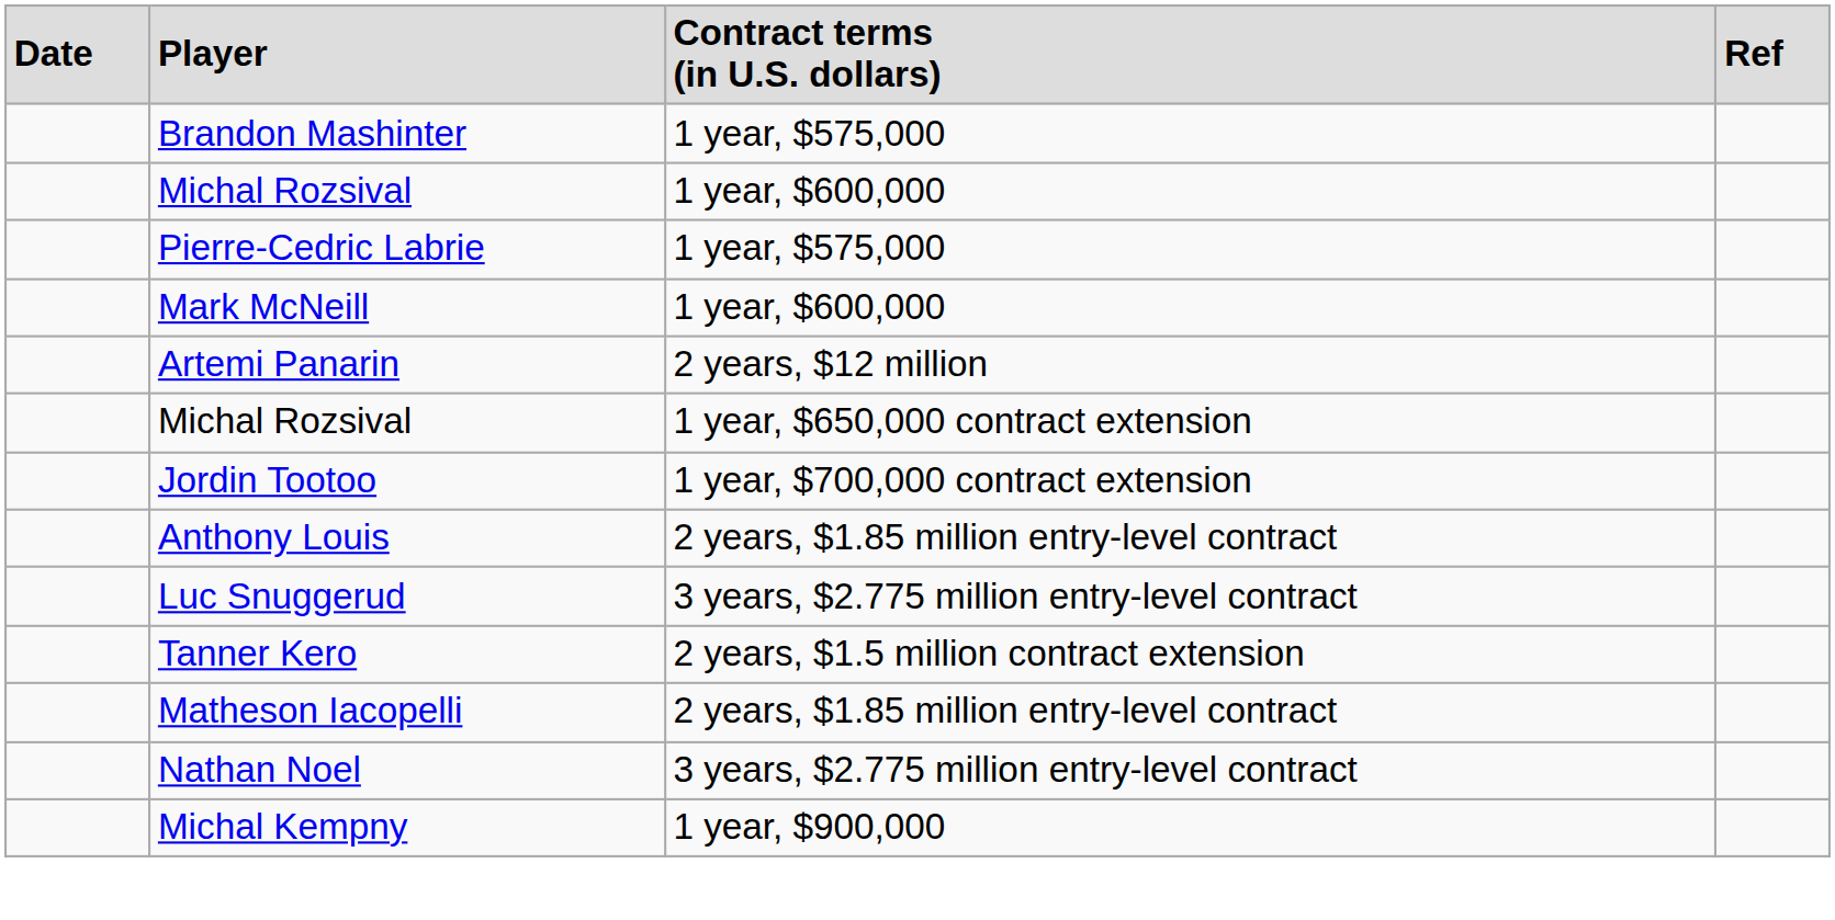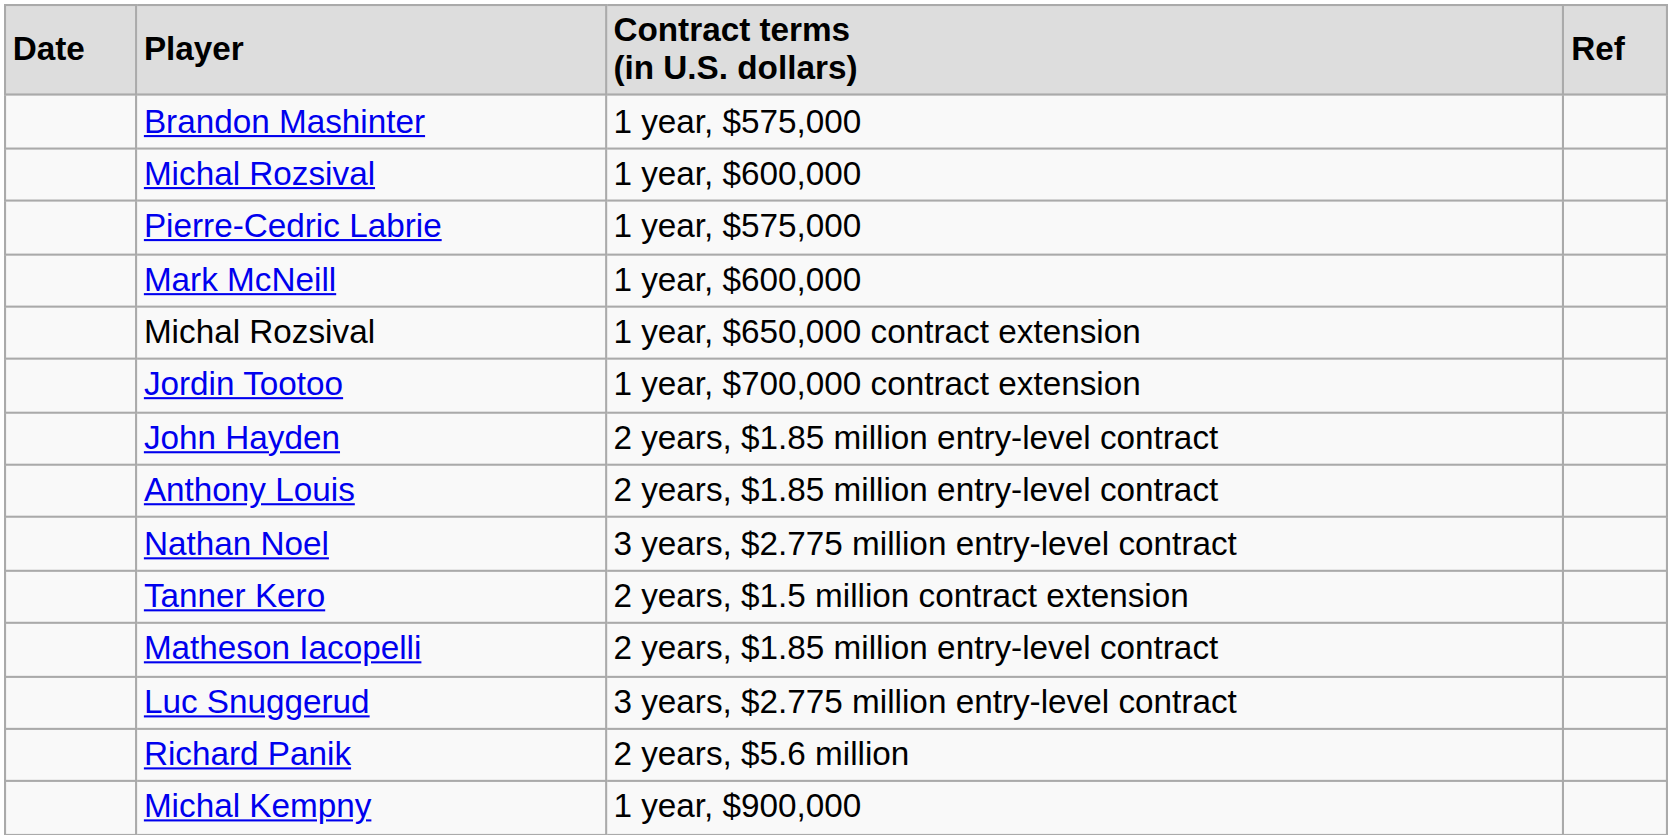- row: Artemi Panarin | 2 years, $12 million
+ row: John Hayden | 2 years, $1.85 million entry-level contract
rows swapped: Luc Snuggerud <-> Nathan Noel
+ row: Richard Panik | 2 years, $5.6 million
